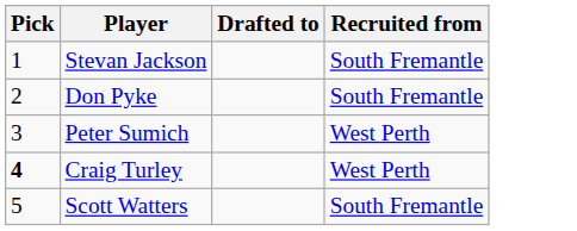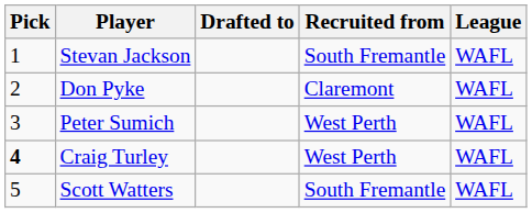+ column: League | WAFL | WAFL | WAFL | WAFL | WAFL
Don Pyke | Recruited from: South Fremantle -> Claremont
